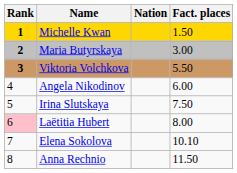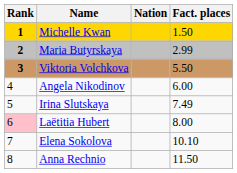Maria Butyrskaya | Fact. places: 3.00 -> 2.99
Irina Slutskaya | Fact. places: 7.50 -> 7.49
